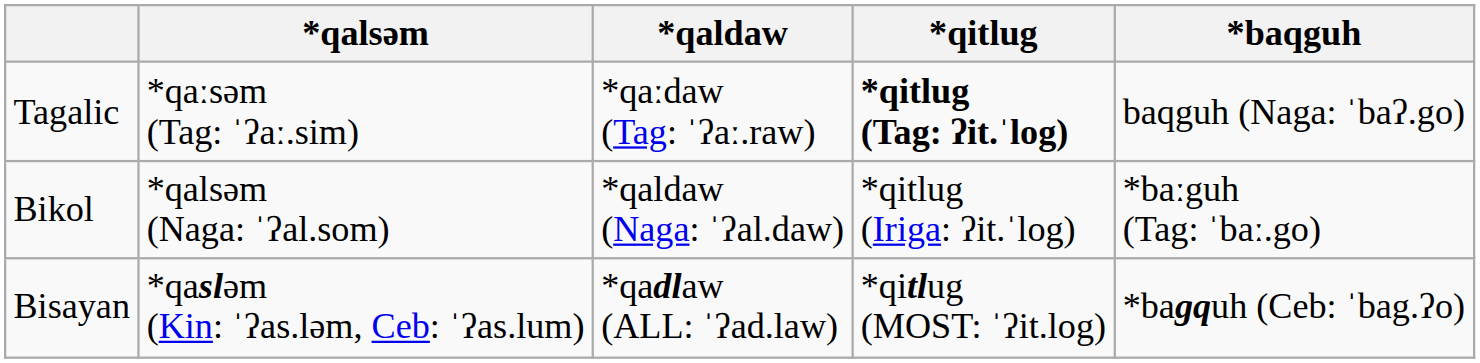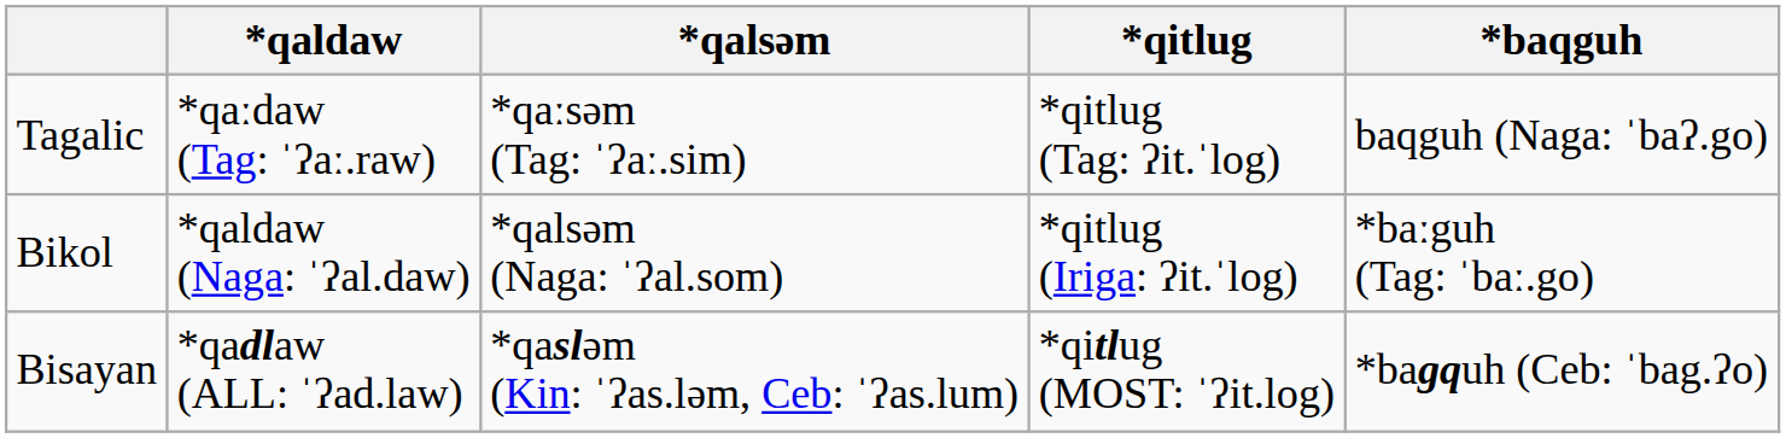columns swapped: *qaldaw <-> *qalsəm
Tagalic | *qitlug: bold -> normal
